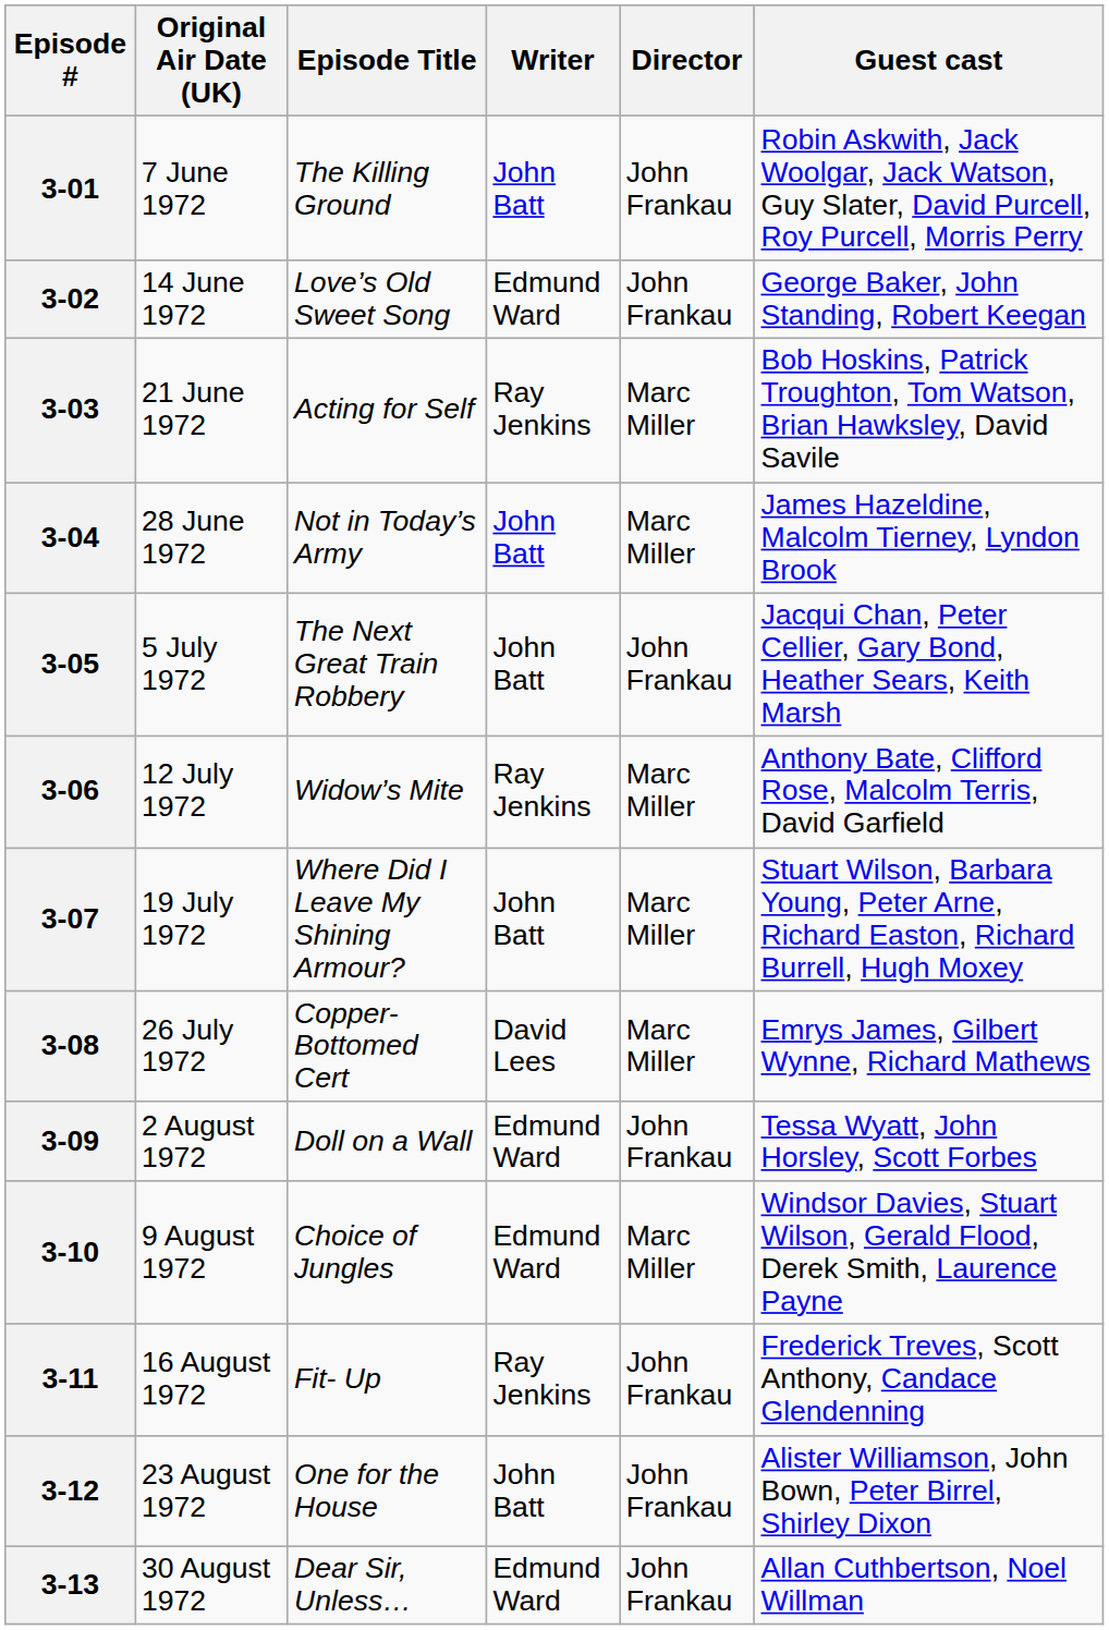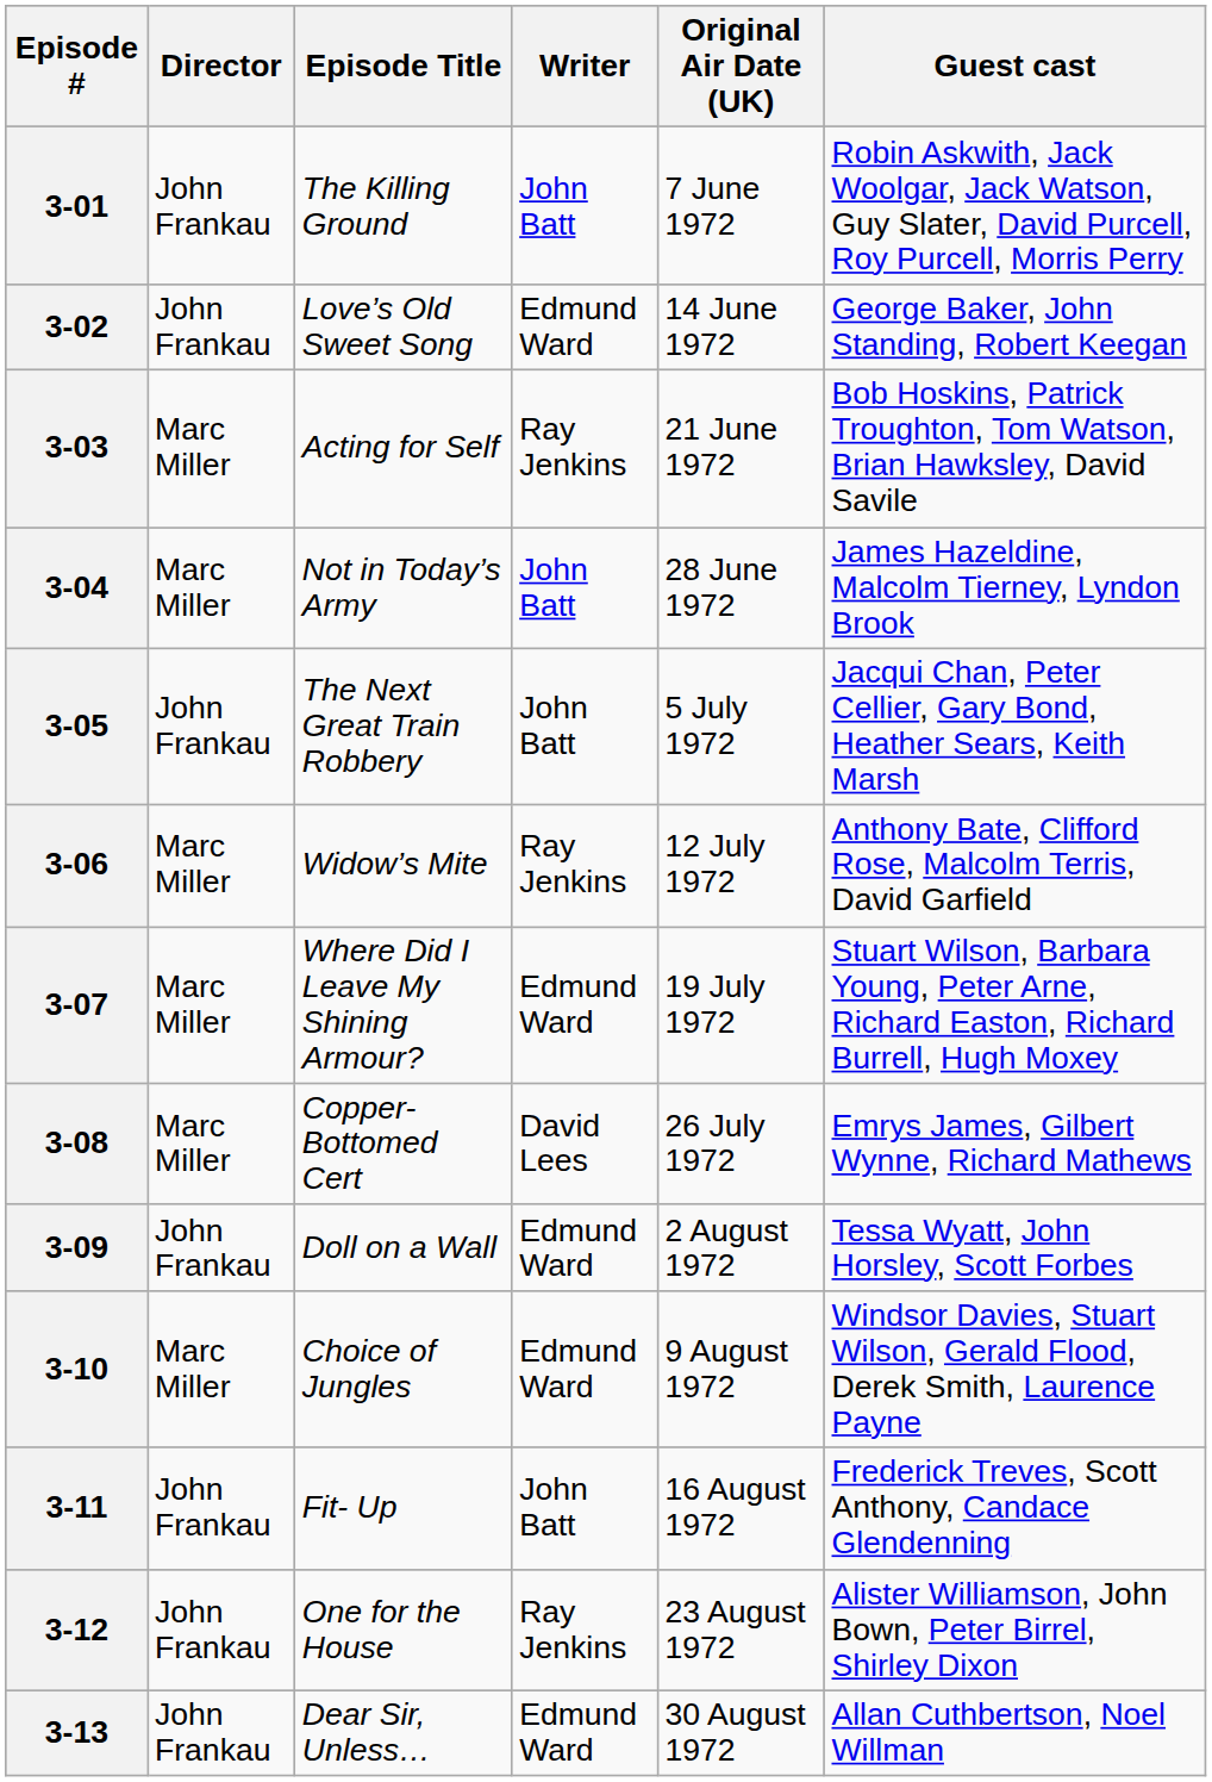columns swapped: Original Air Date (UK) <-> Director
3-07 | Writer: John Batt -> Edmund Ward
3-11 | Writer: Ray Jenkins -> John Batt
3-12 | Writer: John Batt -> Ray Jenkins
